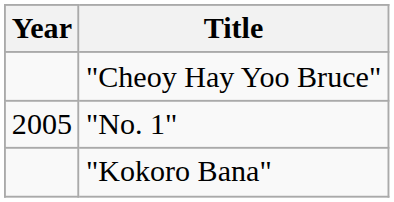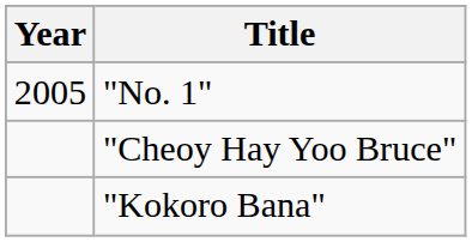rows swapped: "Cheoy Hay Yoo Bruce" <-> "No. 1"
